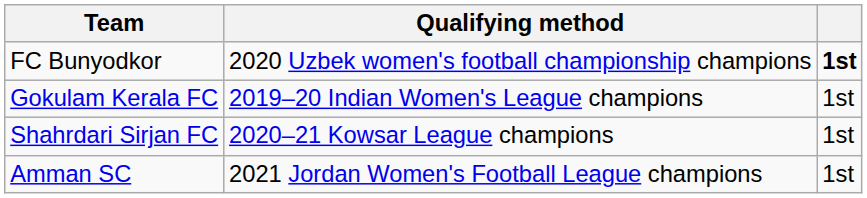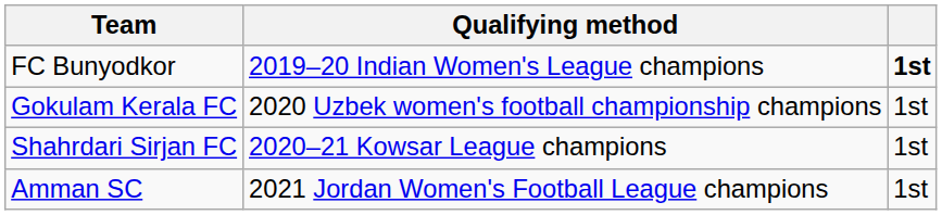FC Bunyodkor | Qualifying method: 2020 Uzbek women's football championship champions -> 2019–20 Indian Women's League champions
Gokulam Kerala FC | Qualifying method: 2019–20 Indian Women's League champions -> 2020 Uzbek women's football championship champions
